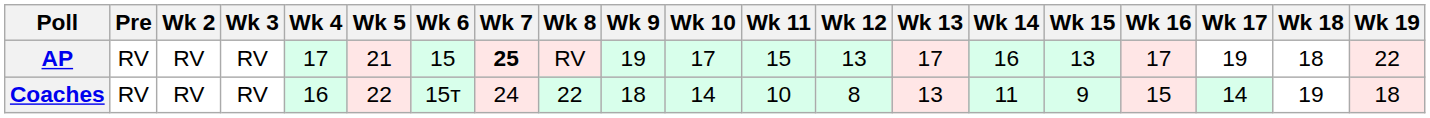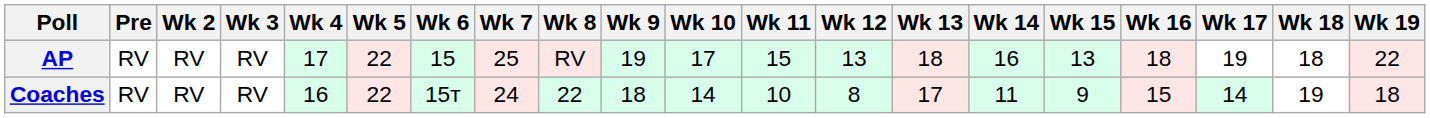AP | Wk 5: 21 -> 22
AP | Wk 7: bold -> normal
AP | Wk 13: 17 -> 18
AP | Wk 16: 17 -> 18
Coaches | Wk 13: 13 -> 17
